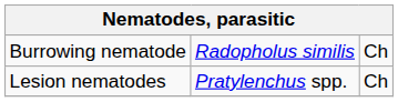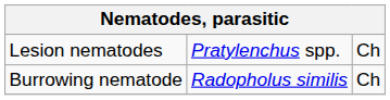rows swapped: Burrowing nematode <-> Lesion nematodes
